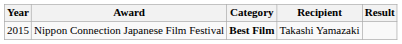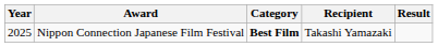Nippon Connection Japanese Film Festival | Year: 2015 -> 2025
